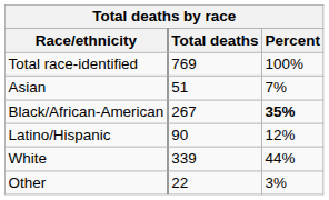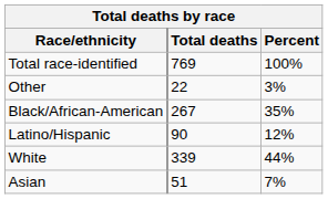rows swapped: Asian <-> Other
Black/African-American | Percent: bold -> normal
